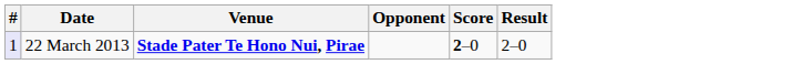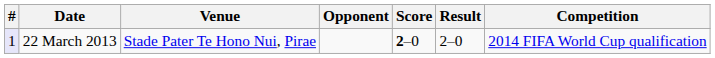+ column: Competition | 2014 FIFA World Cup qualification
22 March 2013 | Venue: bold -> normal
